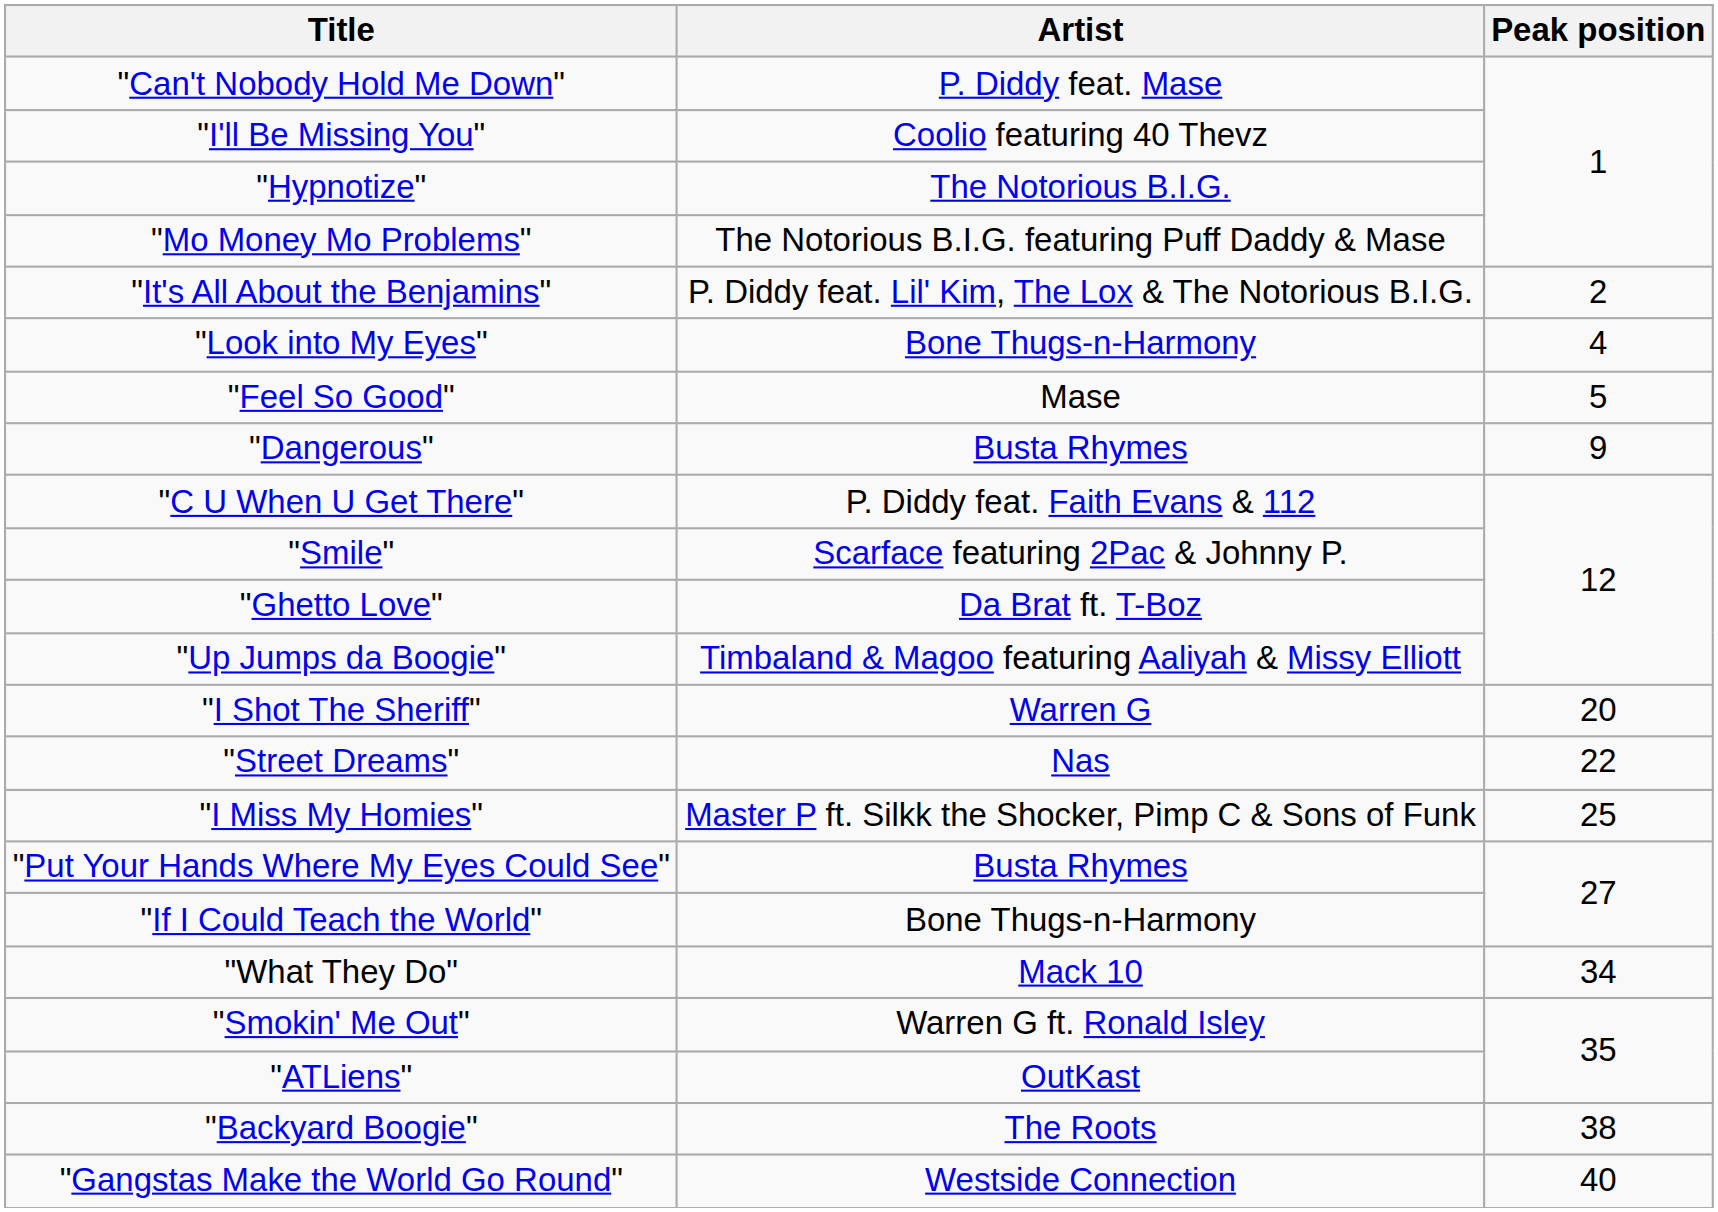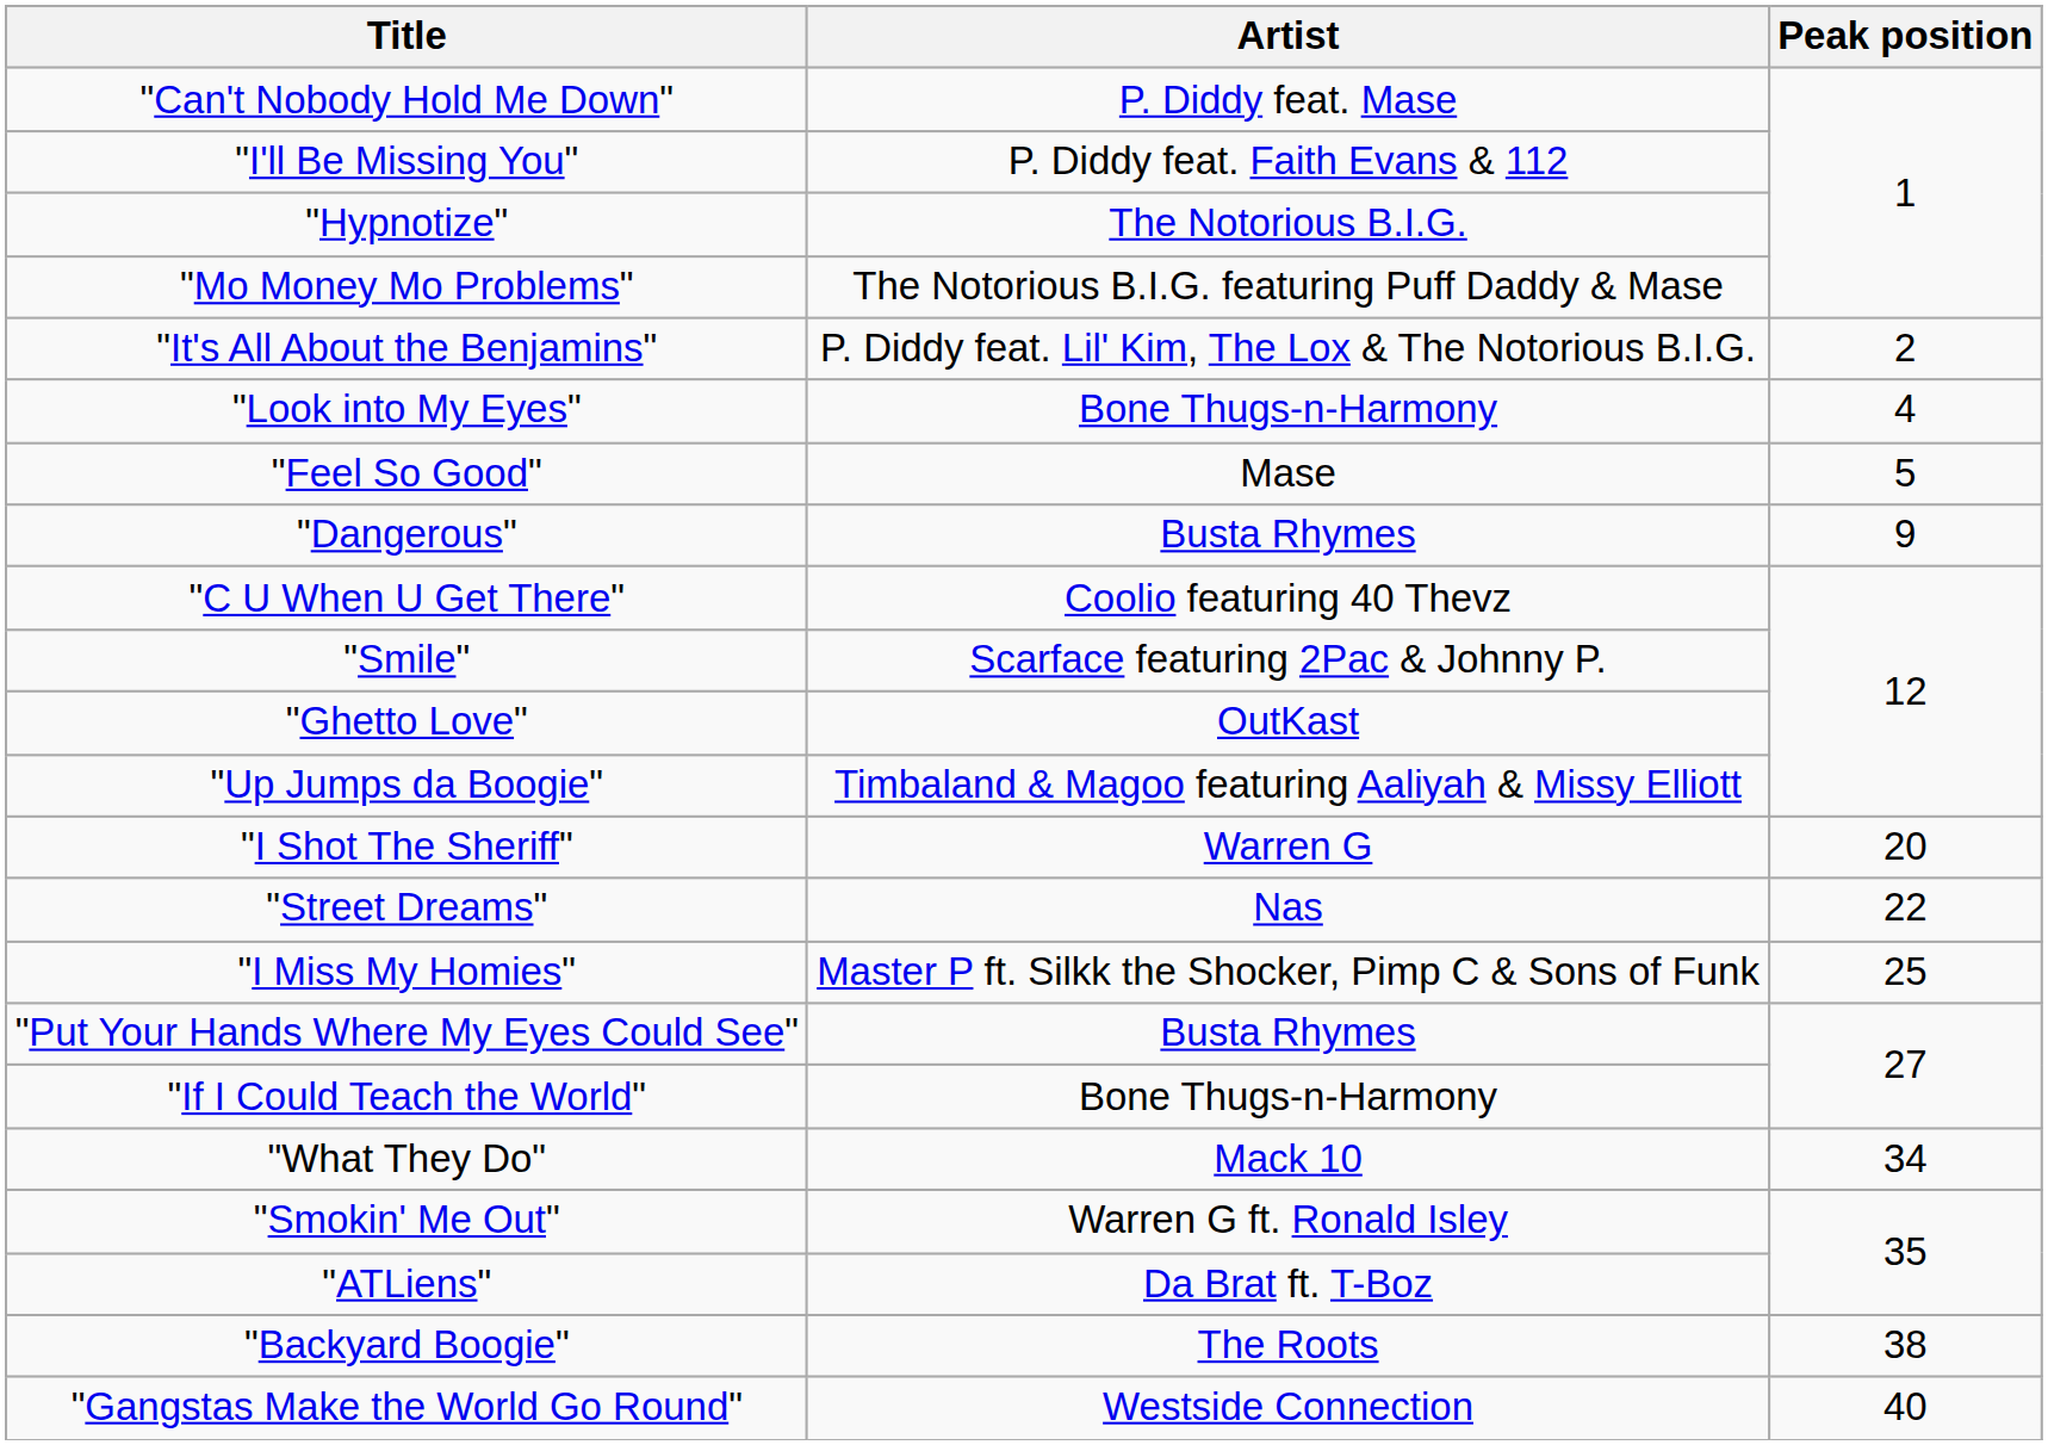"I'll Be Missing You" | Artist: Coolio featuring 40 Thevz -> P. Diddy feat. Faith Evans & 112
"C U When U Get There" | Artist: P. Diddy feat. Faith Evans & 112 -> Coolio featuring 40 Thevz
"Ghetto Love" | Artist: Da Brat ft. T-Boz -> OutKast
"ATLiens" | Artist: OutKast -> Da Brat ft. T-Boz
